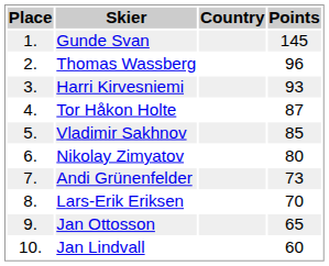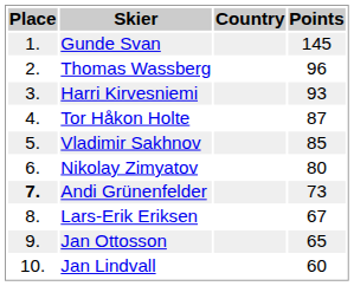Andi Grünenfelder | Place: normal -> bold
Lars-Erik Eriksen | Points: 70 -> 67
